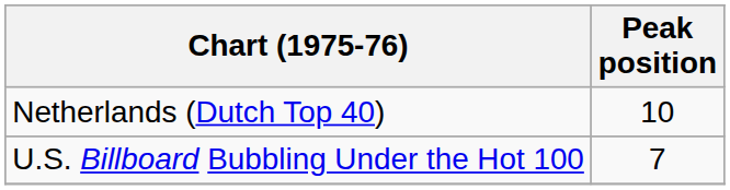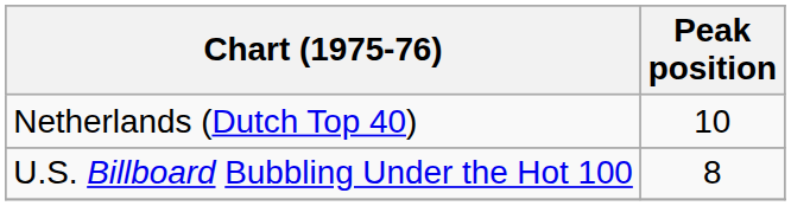U.S. Billboard Bubbling Under the Hot 100 | Peak position: 7 -> 8
